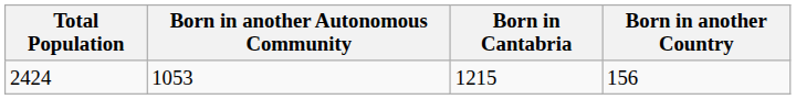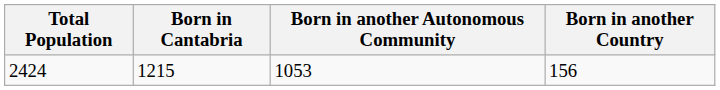columns swapped: Born in Cantabria <-> Born in another Autonomous Community
